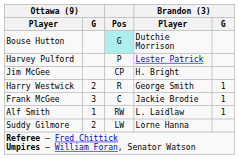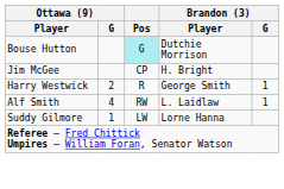- row: Harvey Pulford | P | Lester Patrick
- row: Frank McGee | 3 | C | Jackie Brodie | 1
Alf Smith | Ottawa (9) / G: 1 -> 4
Suddy Gilmore | Ottawa (9) / G: 2 -> 1
